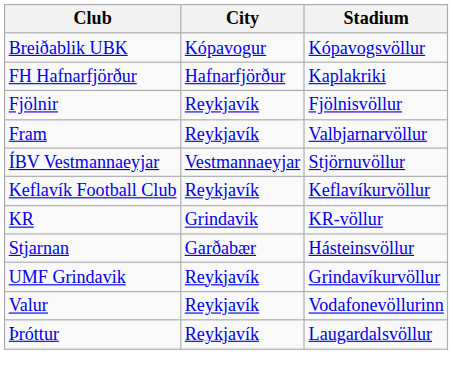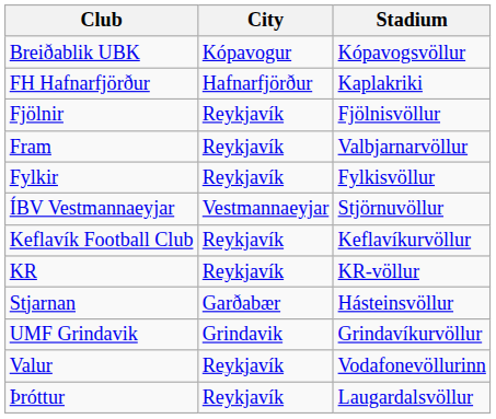+ row: Fylkir | Reykjavík | Fylkisvöllur
KR | City: Grindavik -> Reykjavík
UMF Grindavik | City: Reykjavík -> Grindavik
